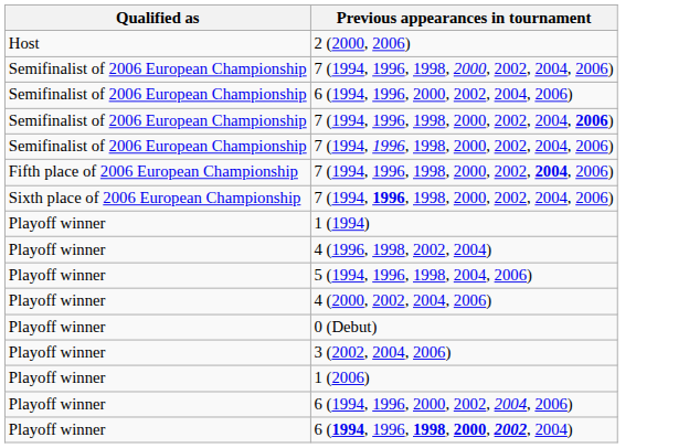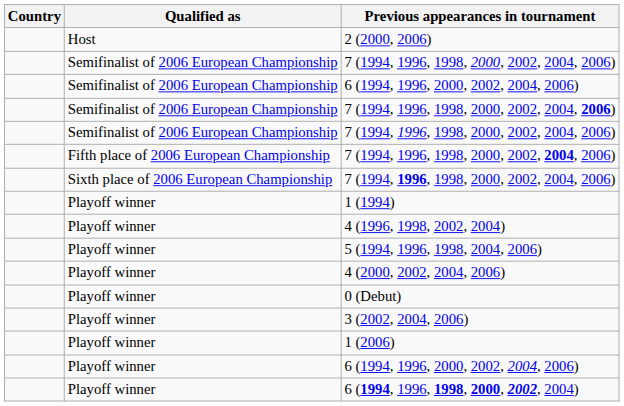+ column: Country
